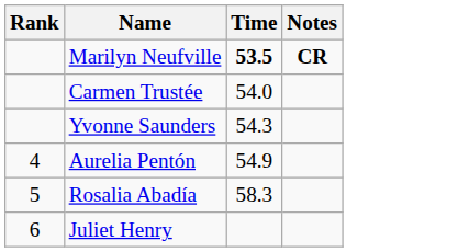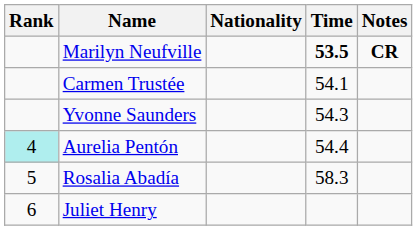+ column: Nationality
Carmen Trustée | Time: 54.0 -> 54.1
Aurelia Pentón | Rank: no background -> paleturquoise background
Aurelia Pentón | Time: 54.9 -> 54.4
